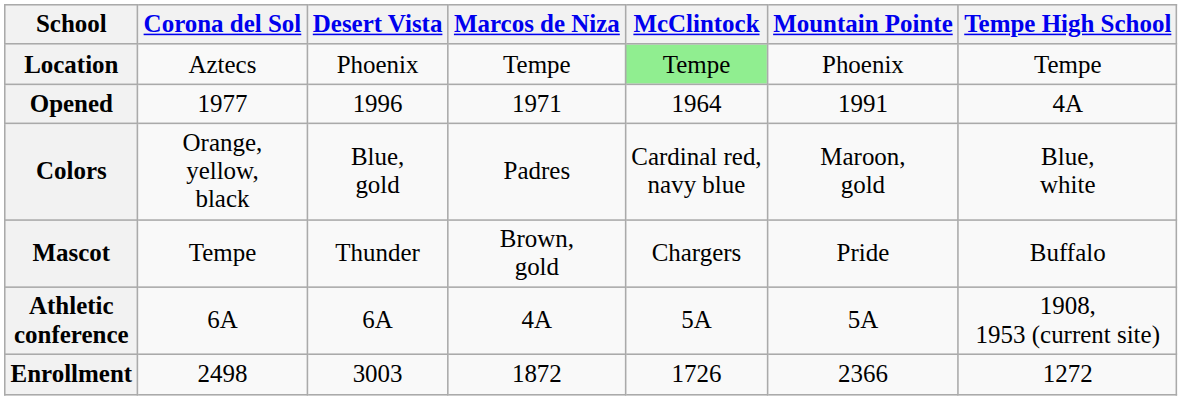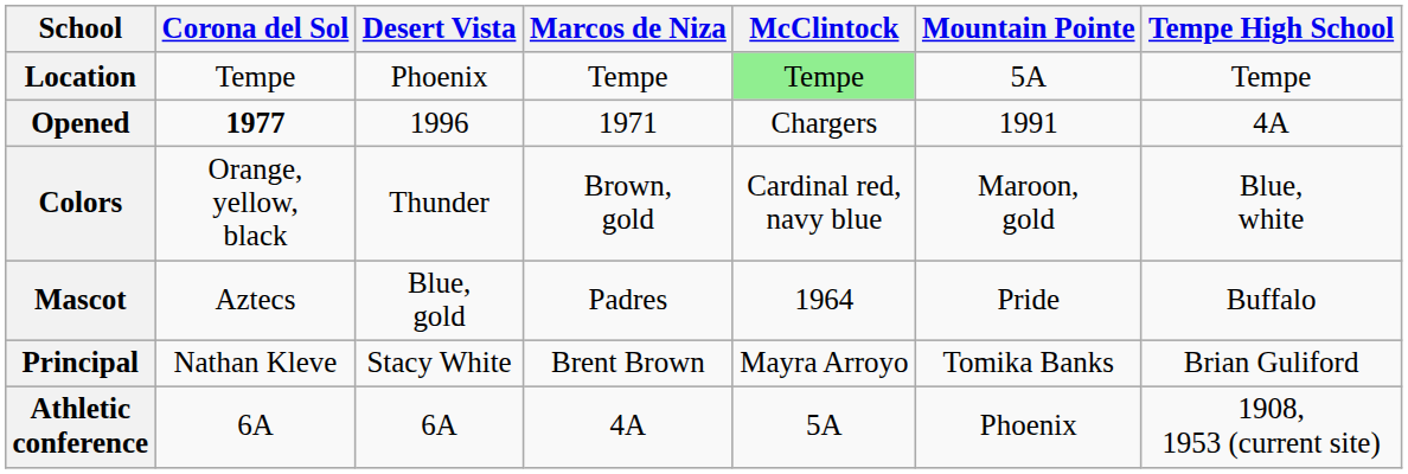Location | Corona del Sol: Aztecs -> Tempe
Location | Mountain Pointe: Phoenix -> 5A
Opened | Corona del Sol: normal -> bold
Opened | McClintock: 1964 -> Chargers
Colors | Desert Vista: Blue, gold -> Thunder
Colors | Marcos de Niza: Padres -> Brown, gold
Mascot | Corona del Sol: Tempe -> Aztecs
Mascot | Desert Vista: Thunder -> Blue, gold
Mascot | Marcos de Niza: Brown, gold -> Padres
Mascot | McClintock: Chargers -> 1964
+ row: Principal | Nathan Kleve | Stacy White | Brent Brown | Mayra Arroyo | Tomika Banks | Brian Guliford
Athletic conference | Mountain Pointe: 5A -> Phoenix
- row: Enrollment | 2498 | 3003 | 1872 | 1726 | 2366 | 1272
